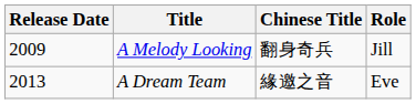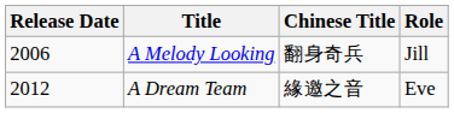A Melody Looking | Release Date: 2009 -> 2006
A Dream Team | Release Date: 2013 -> 2012
